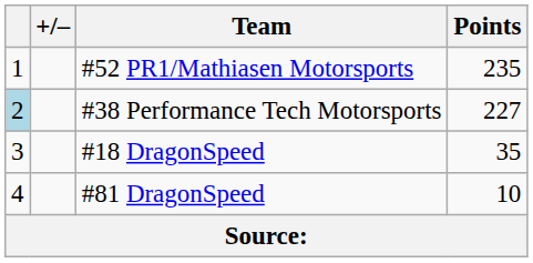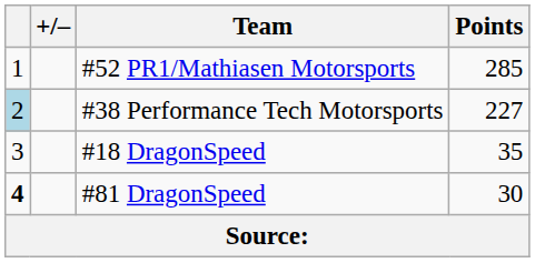#52 PR1/Mathiasen Motorsports | Points: 235 -> 285
#81 DragonSpeed | column 1: normal -> bold
#81 DragonSpeed | Points: 10 -> 30
